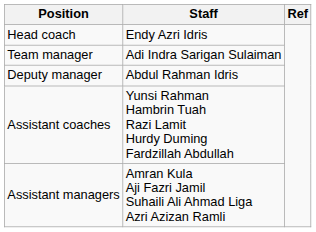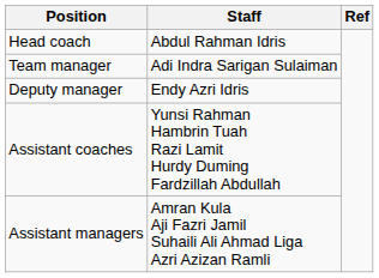Head coach | Staff: Endy Azri Idris -> Abdul Rahman Idris
Deputy manager | Staff: Abdul Rahman Idris -> Endy Azri Idris
